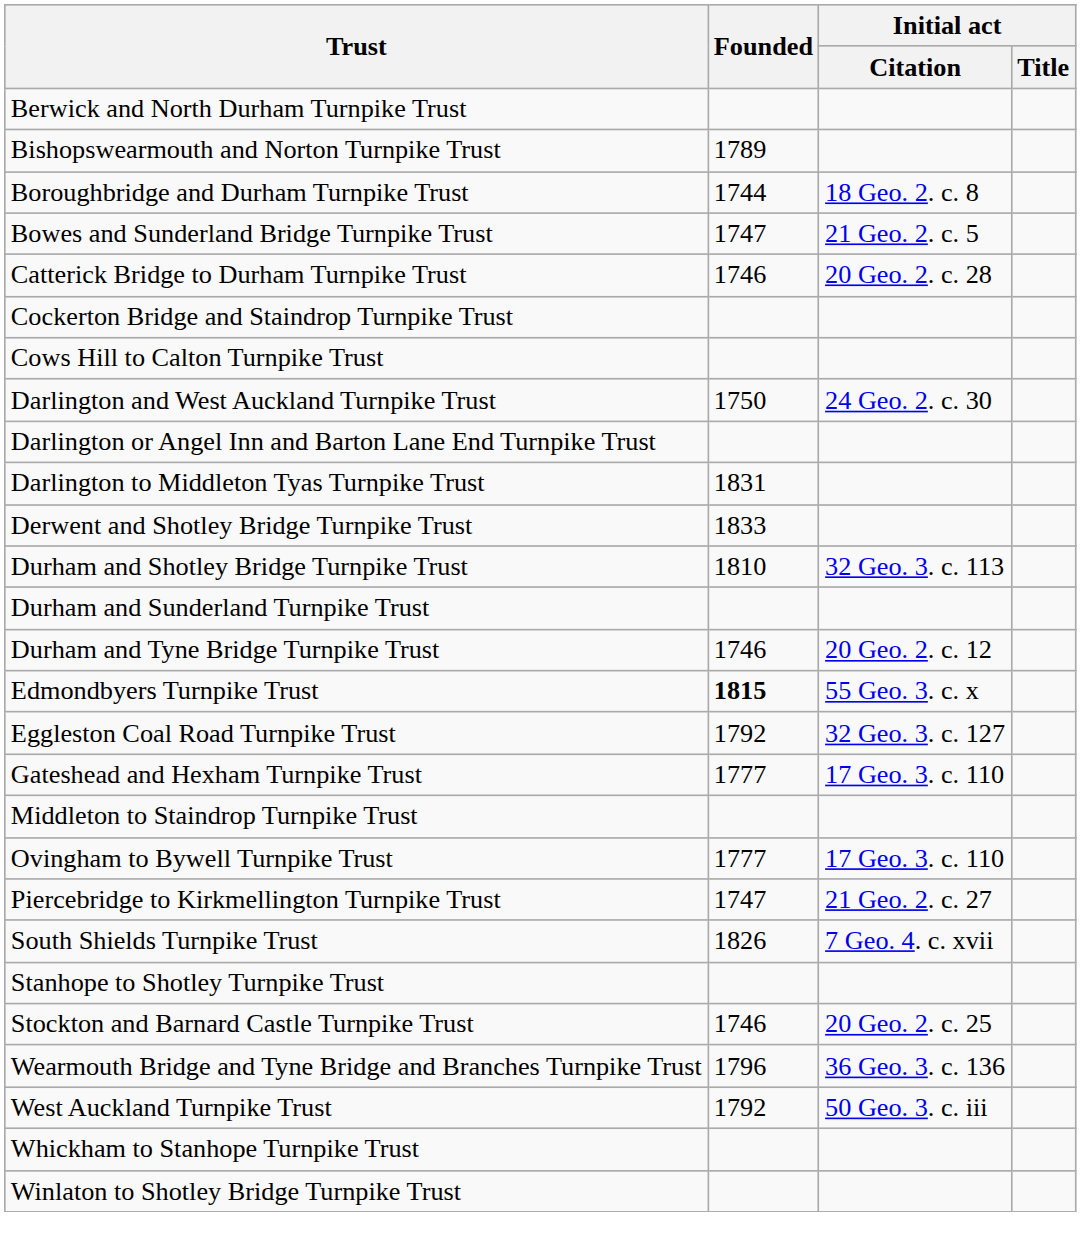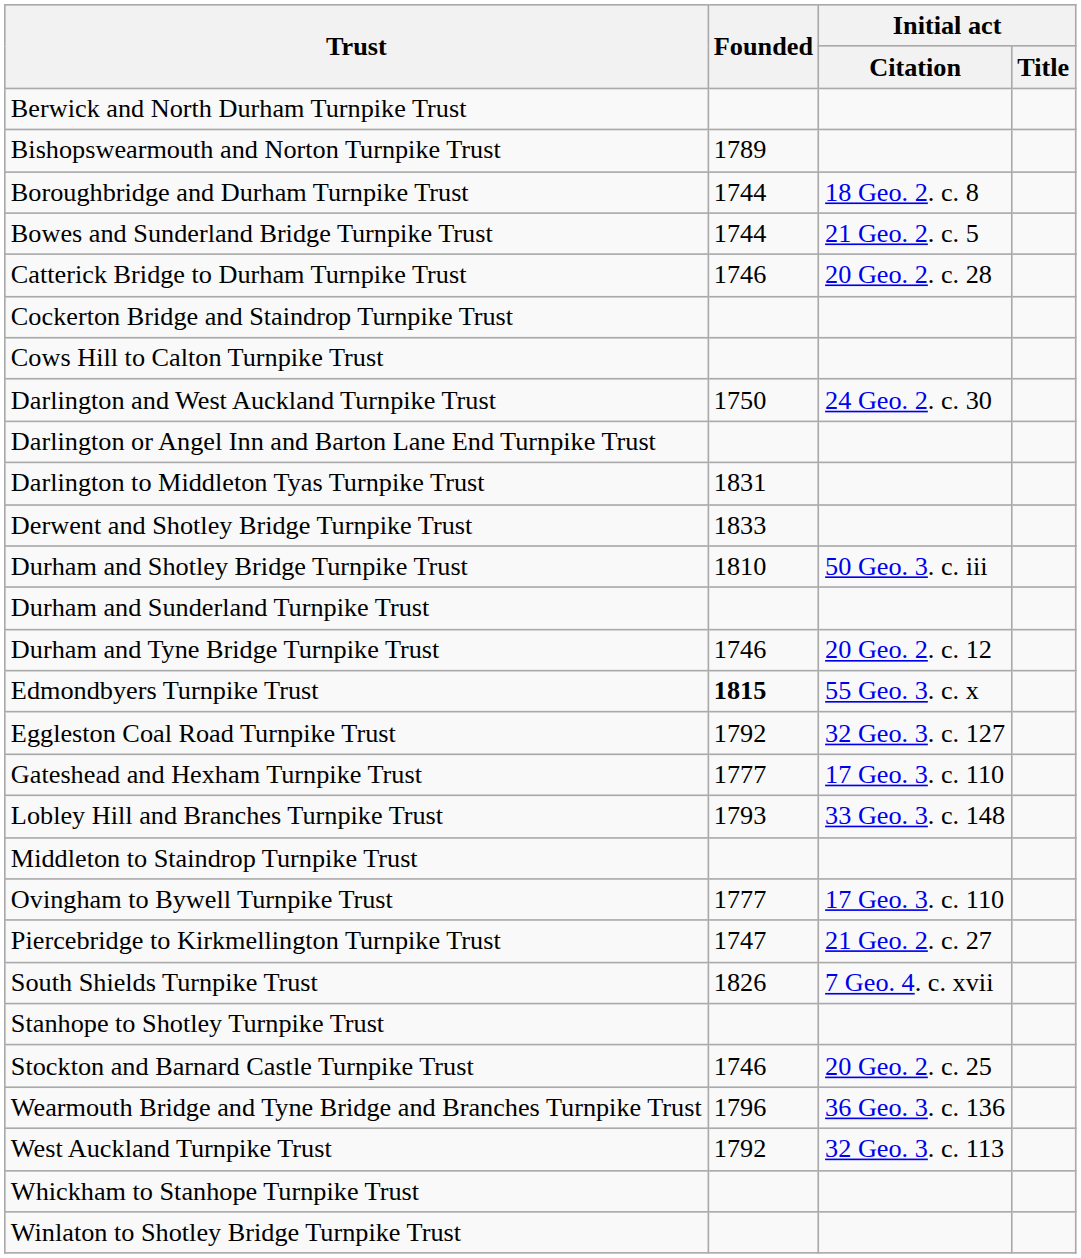Bowes and Sunderland Bridge Turnpike Trust | Founded: 1747 -> 1744
Durham and Shotley Bridge Turnpike Trust | Initial act / Citation: 32 Geo. 3. c. 113 -> 50 Geo. 3. c. iii
+ row: Lobley Hill and Branches Turnpike Trust | 1793 | 33 Geo. 3. c. 148
West Auckland Turnpike Trust | Initial act / Citation: 50 Geo. 3. c. iii -> 32 Geo. 3. c. 113
